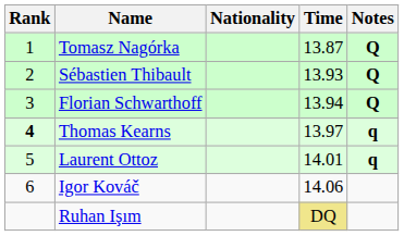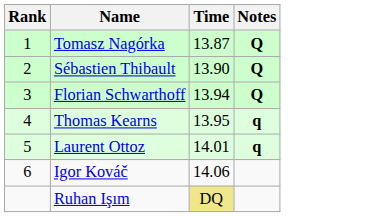- column: Nationality
Sébastien Thibault | Time: 13.93 -> 13.90
Thomas Kearns | Rank: bold -> normal
Thomas Kearns | Time: 13.97 -> 13.95
